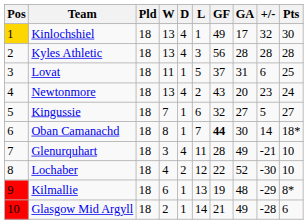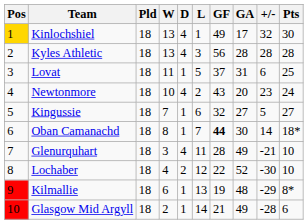Newtonmore | W: 13 -> 10
